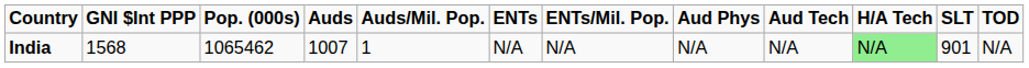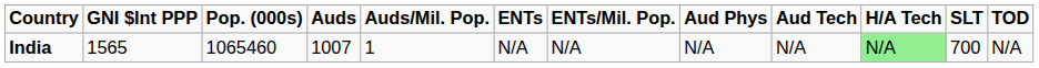India | GNI $Int PPP: 1568 -> 1565
India | Pop. (000s): 1065462 -> 1065460
India | SLT: 901 -> 700
